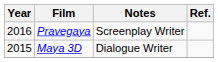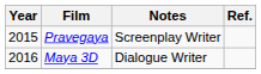Pravegaya | Year: 2016 -> 2015
Maya 3D | Year: 2015 -> 2016
